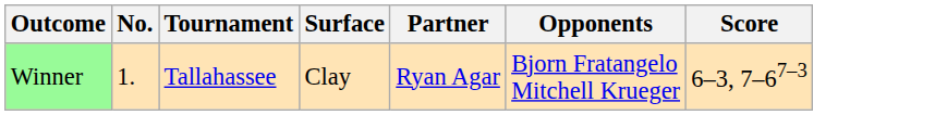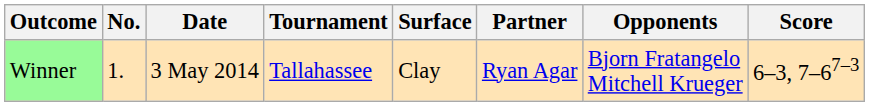+ column: Date | 3 May 2014
